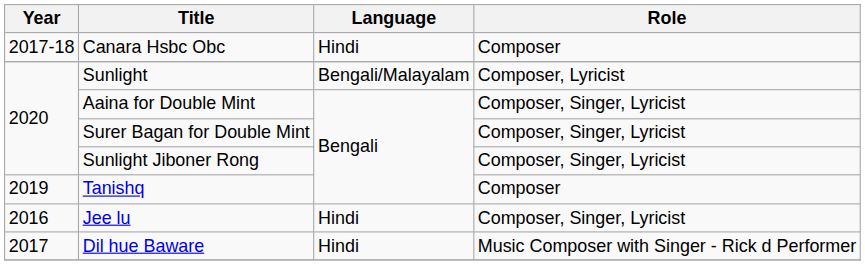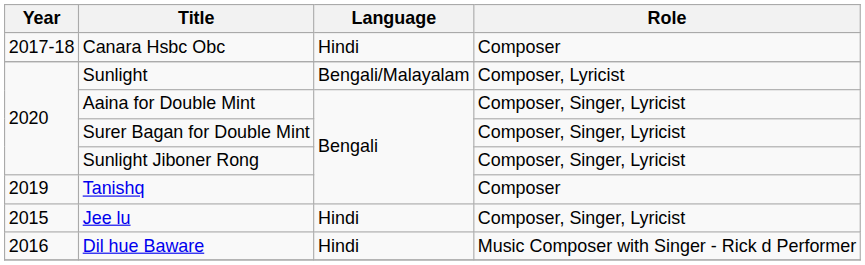Jee lu | Year: 2016 -> 2015
Dil hue Baware | Year: 2017 -> 2016
